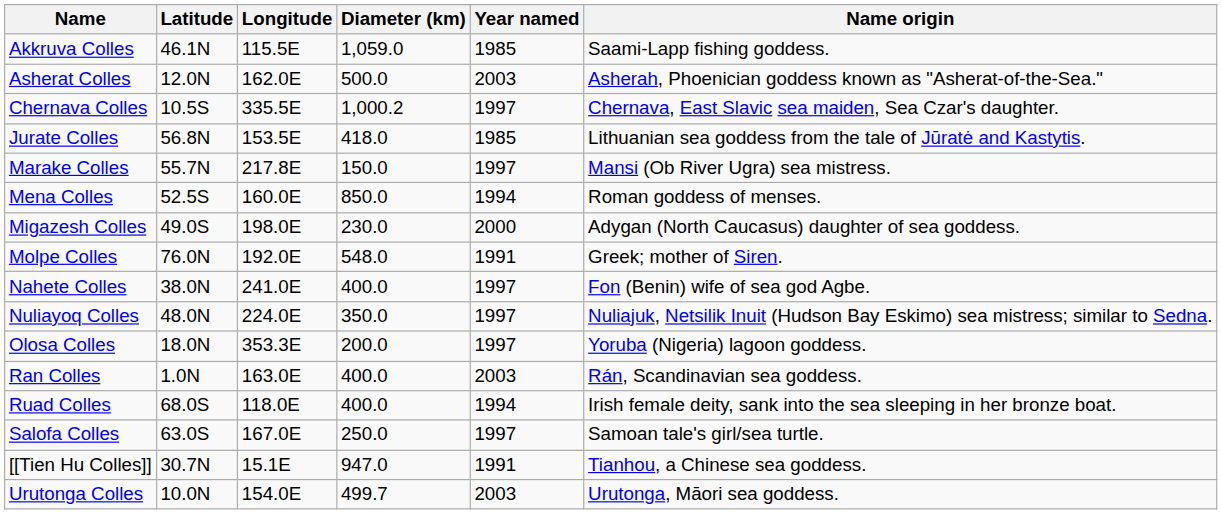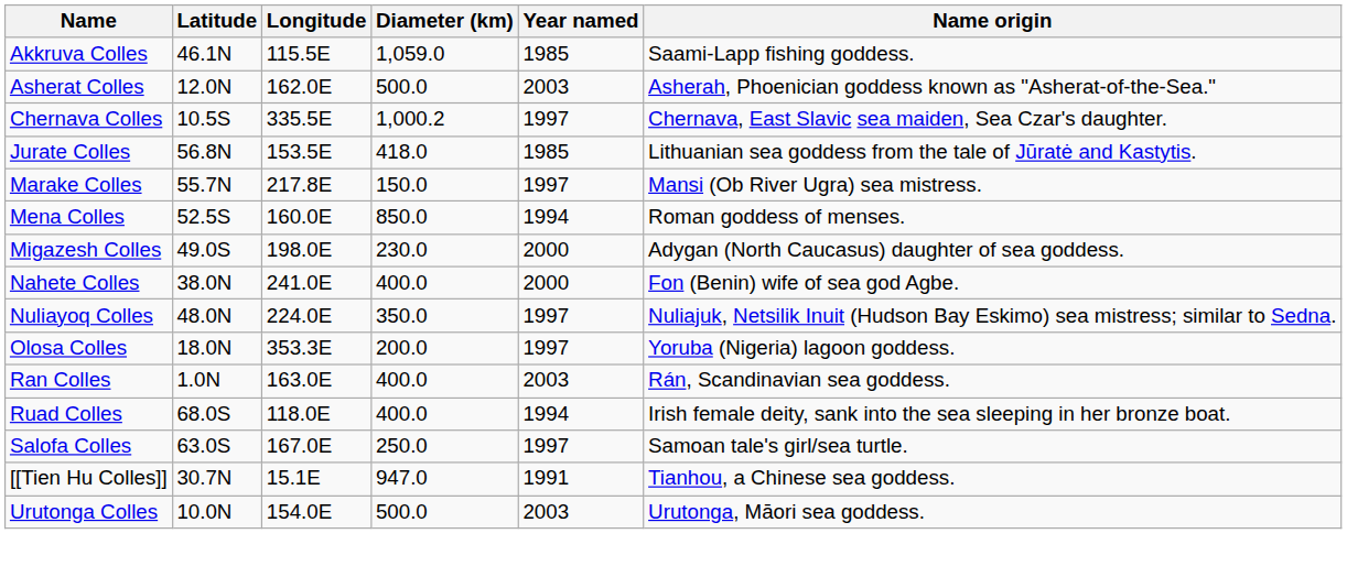- row: Molpe Colles | 76.0N | 192.0E | 548.0 | 1991 | Greek; mother of Siren.
Nahete Colles | Year named: 1997 -> 2000
Urutonga Colles | Diameter (km): 499.7 -> 500.0
